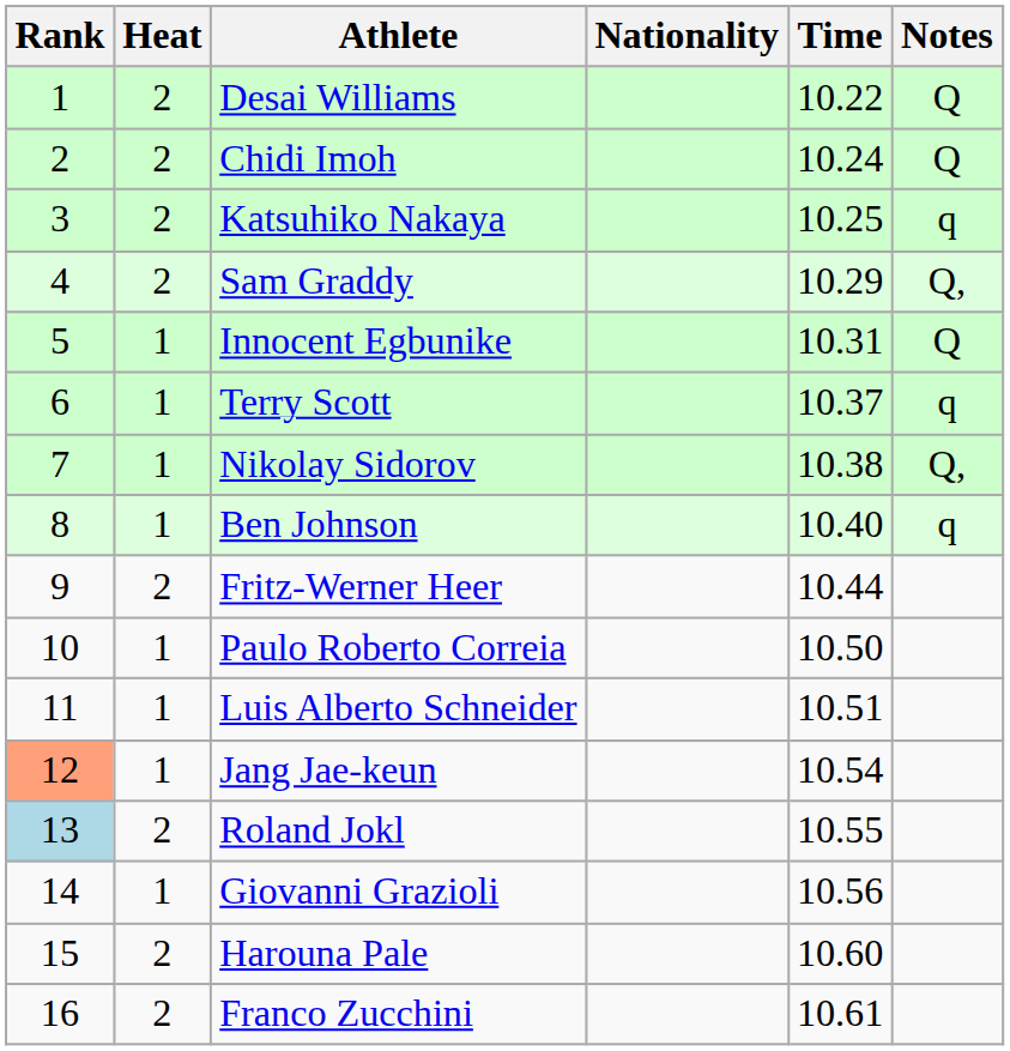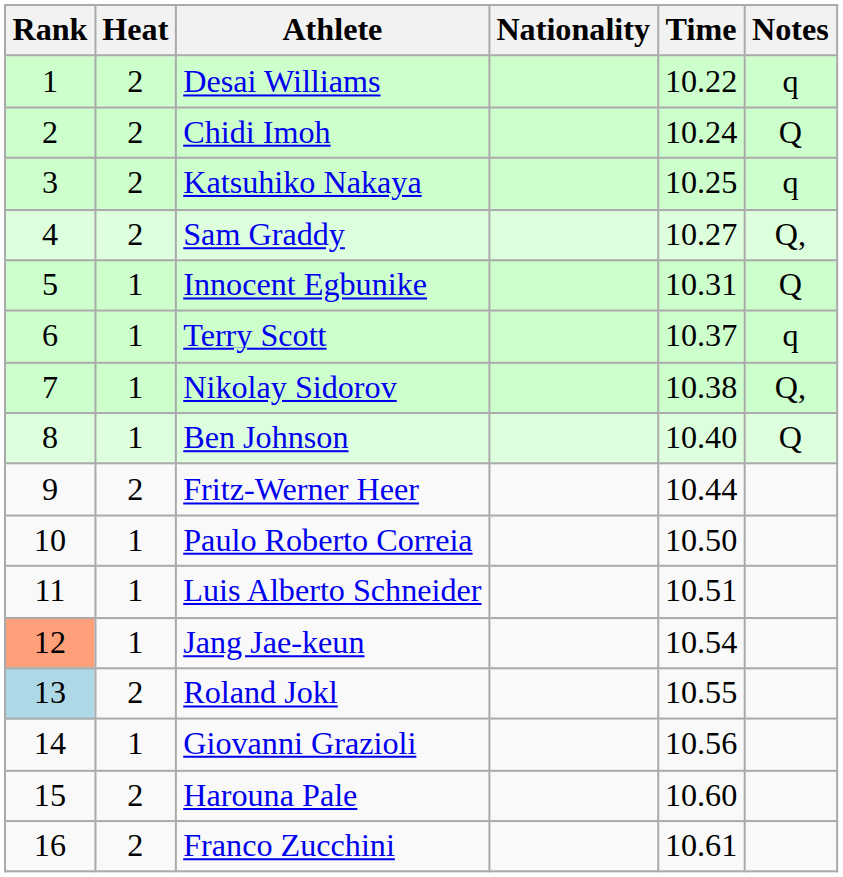Desai Williams | Notes: Q -> q
Sam Graddy | Time: 10.29 -> 10.27
Ben Johnson | Notes: q -> Q
